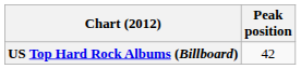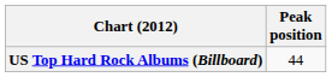US Top Hard Rock Albums (Billboard) | Peak position: 42 -> 44
